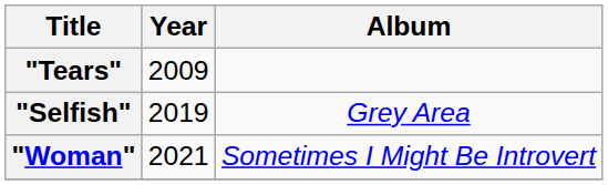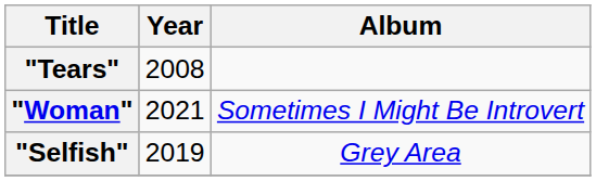"Tears" | Year: 2009 -> 2008
rows swapped: "Selfish" <-> "Woman"
